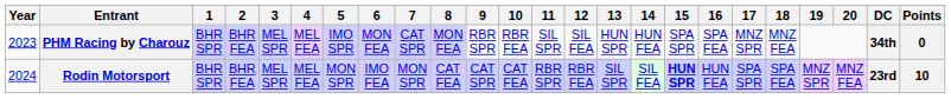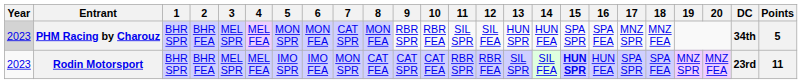PHM Racing by Charouz | Year: no background -> lightgrey background
PHM Racing by Charouz | 5: IMO SPR -> MON SPR
PHM Racing by Charouz | Points: 0 -> 5
Rodin Motorsport | Year: 2024 -> 2023
Rodin Motorsport | 5: MON SPR -> IMO SPR
Rodin Motorsport | Points: 10 -> 11
